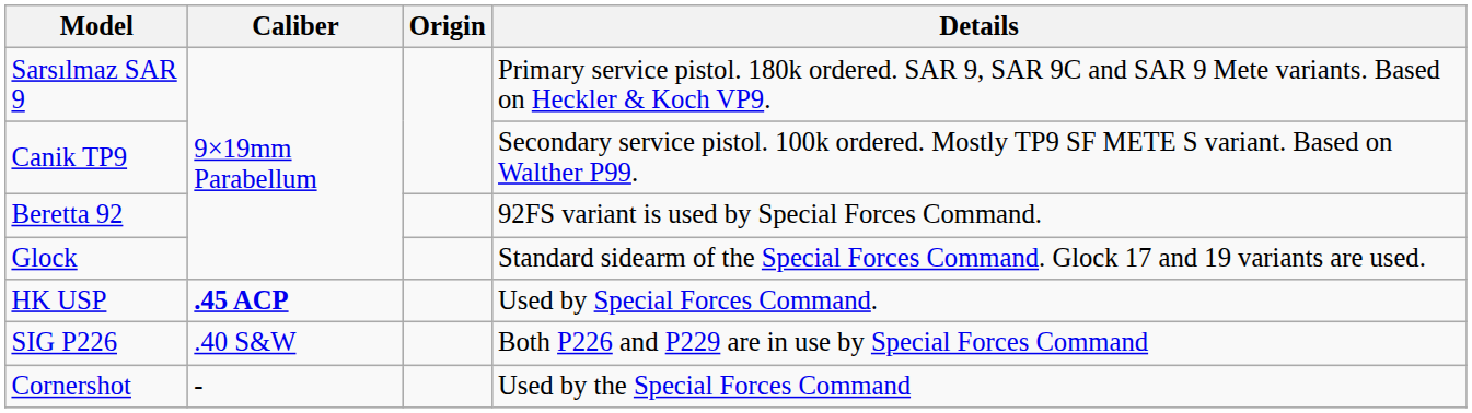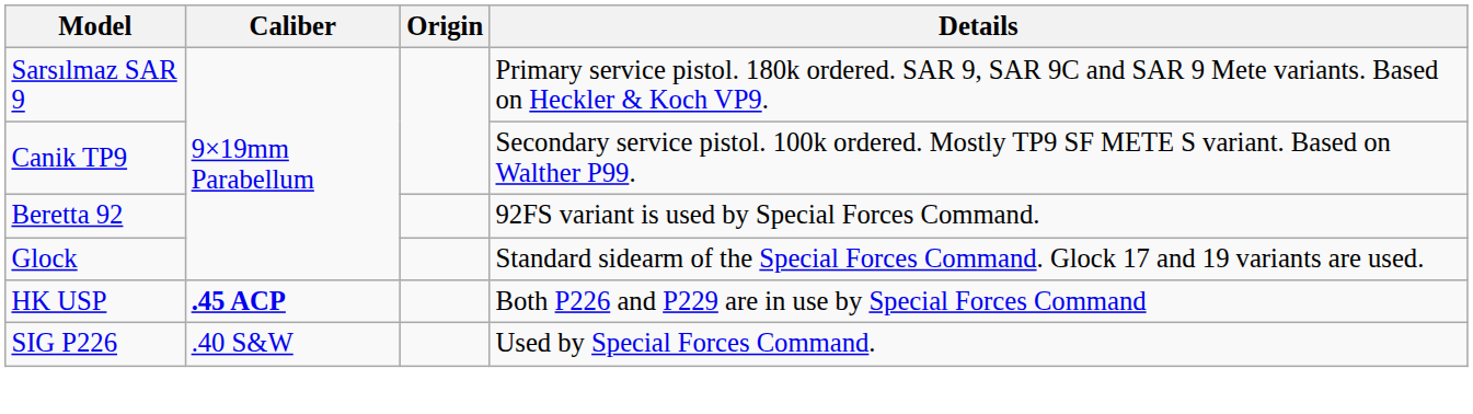HK USP | Details: Used by Special Forces Command. -> Both P226 and P229 are in use by Special Forces Command
SIG P226 | Details: Both P226 and P229 are in use by Special Forces Command -> Used by Special Forces Command.
- row: Cornershot | - | Used by the Special Forces Command
